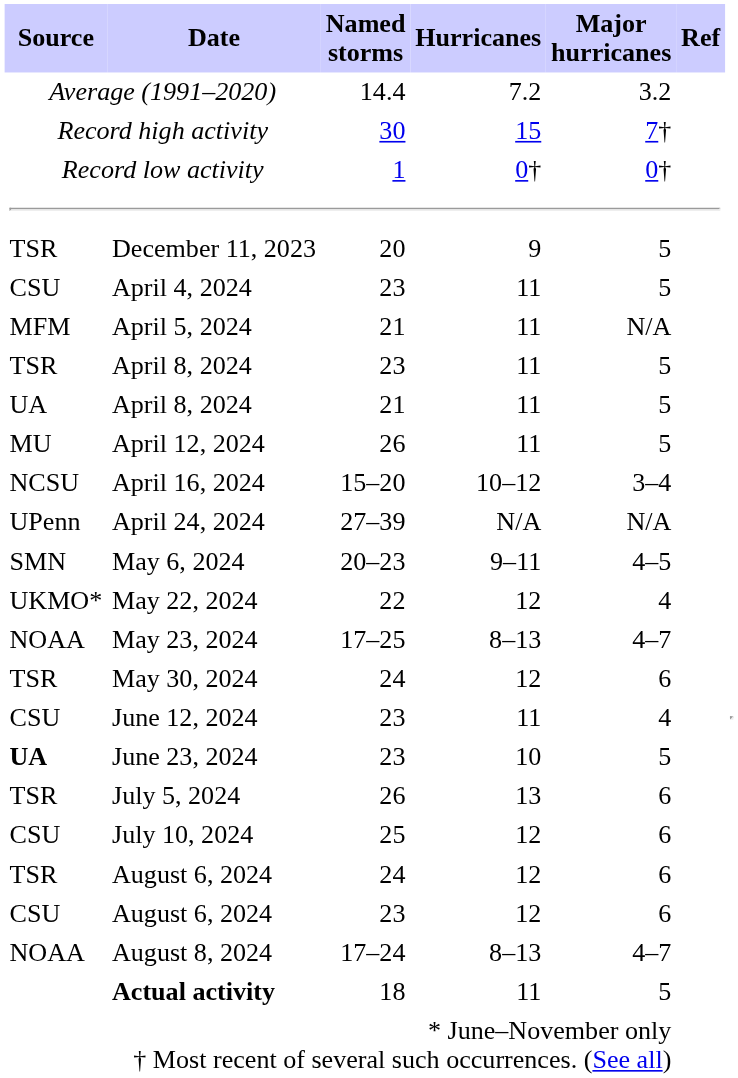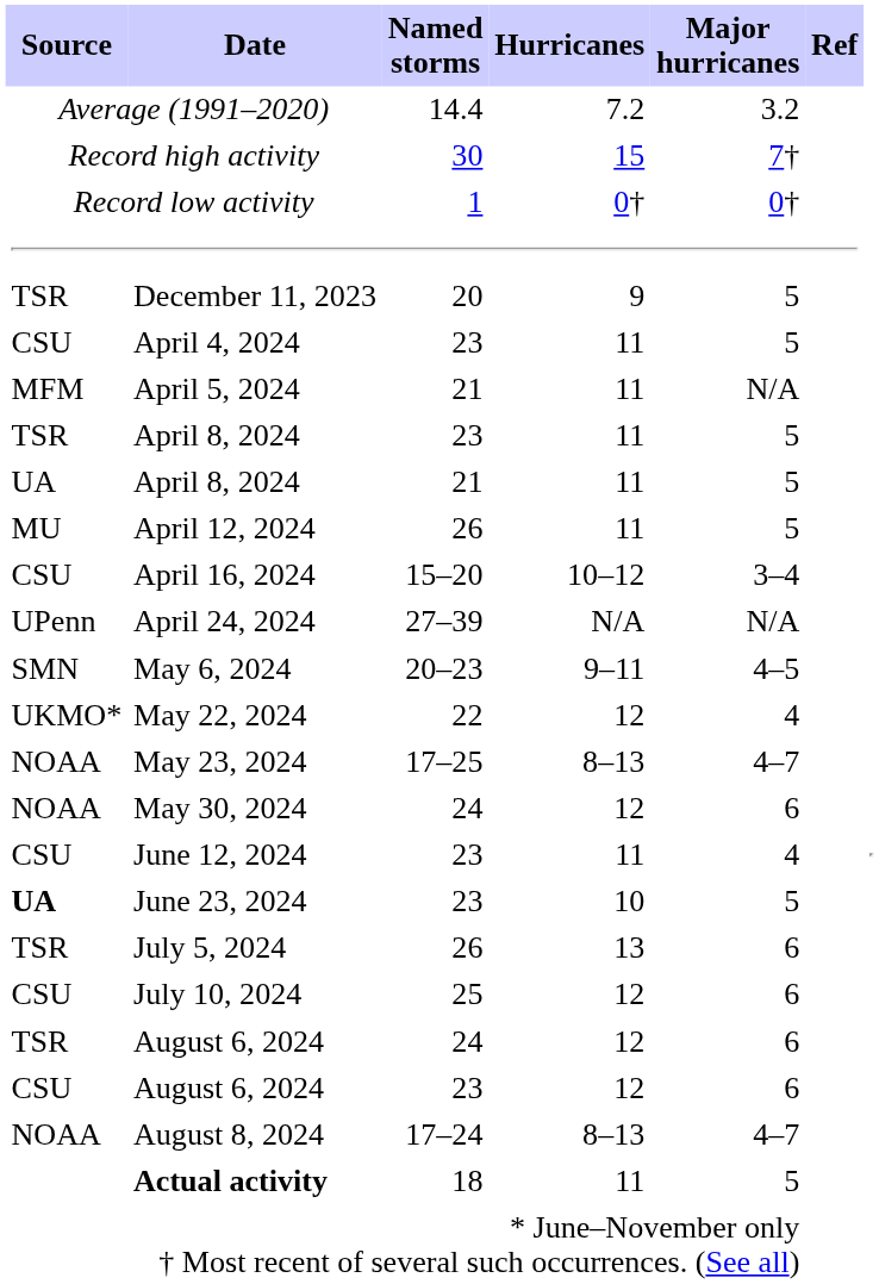April 16, 2024 | Source: NCSU -> CSU
May 30, 2024 | Source: TSR -> NOAA
